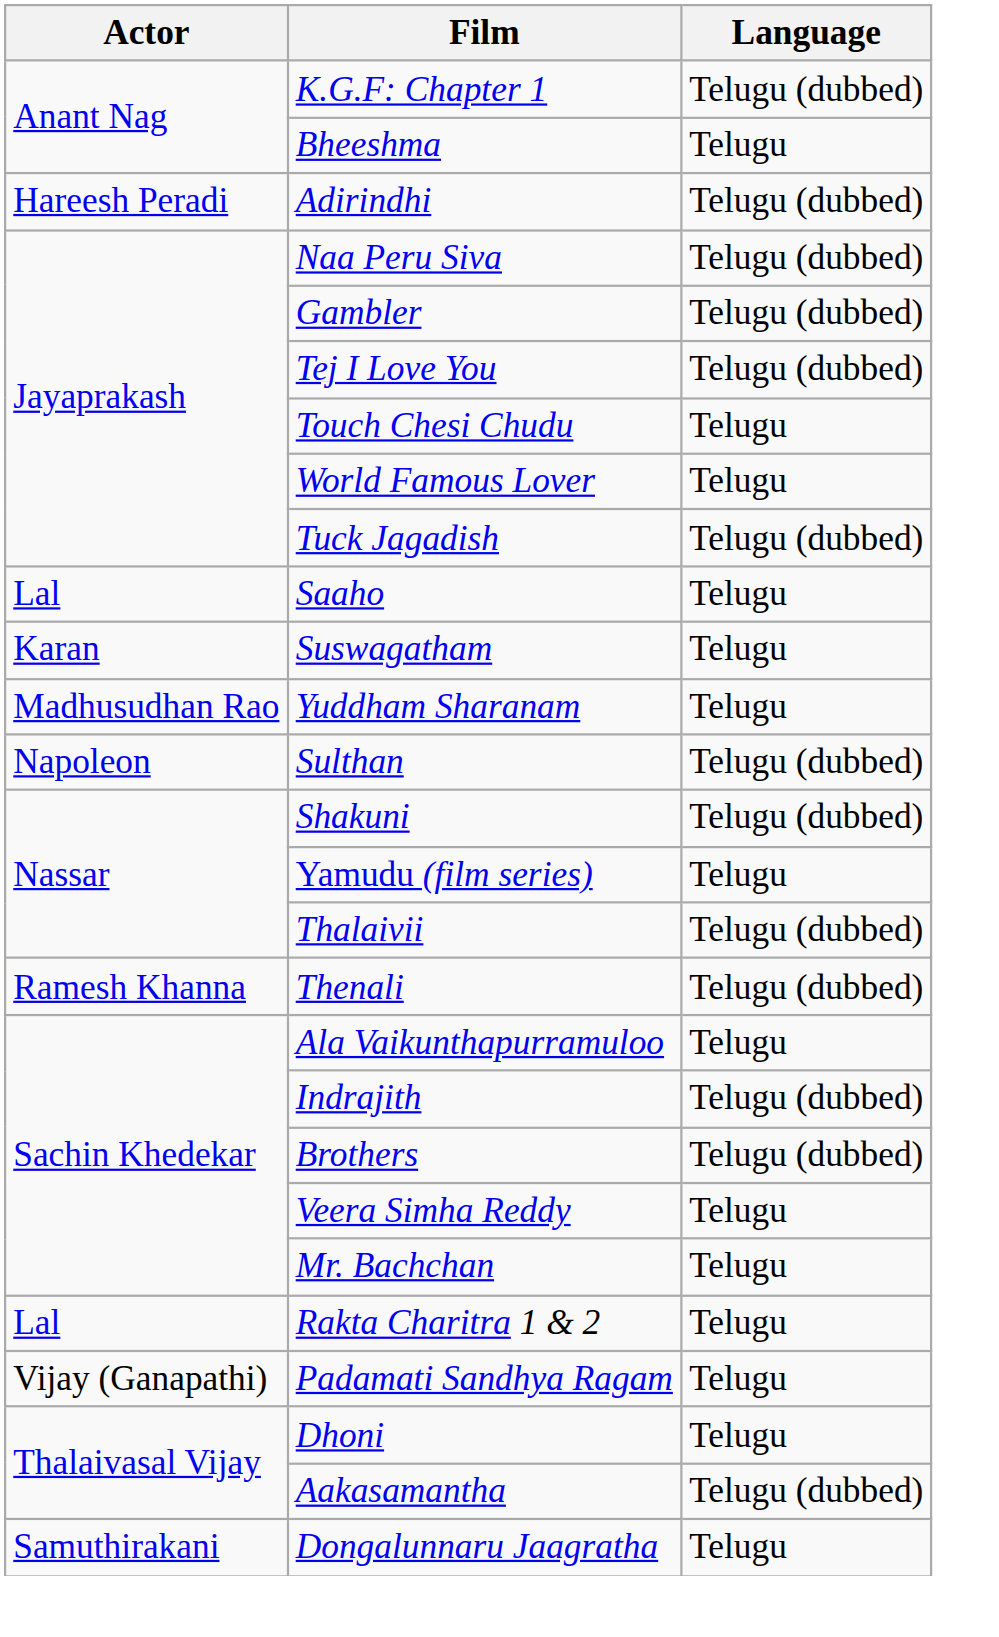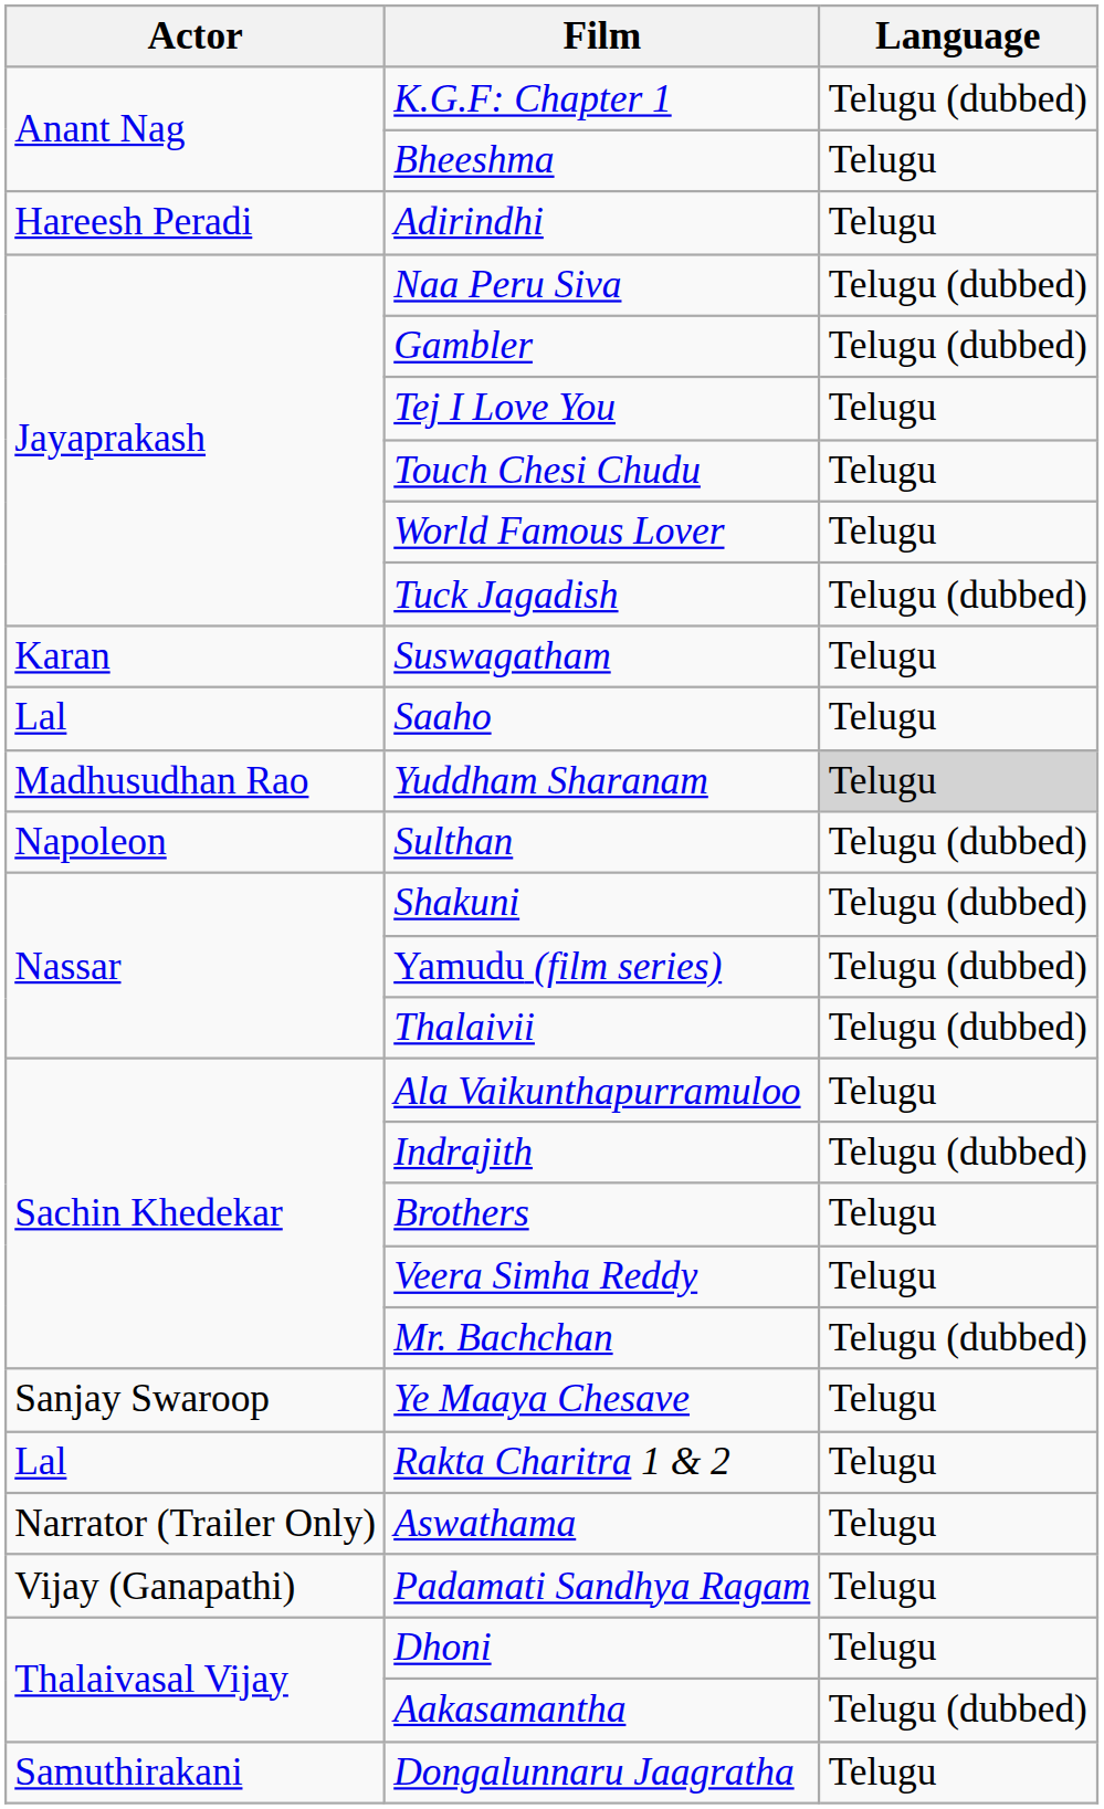Adirindhi | Language: Telugu (dubbed) -> Telugu
Tej I Love You | Language: Telugu (dubbed) -> Telugu
rows swapped: Suswagatham <-> Saaho
Yuddham Sharanam | Language: no background -> lightgrey background
Yamudu (film series) | Language: Telugu -> Telugu (dubbed)
- row: Ramesh Khanna | Thenali | Telugu (dubbed)
Brothers | Language: Telugu (dubbed) -> Telugu
Mr. Bachchan | Language: Telugu -> Telugu (dubbed)
+ row: Sanjay Swaroop | Ye Maaya Chesave | Telugu
+ row: Narrator (Trailer Only) | Aswathama | Telugu
